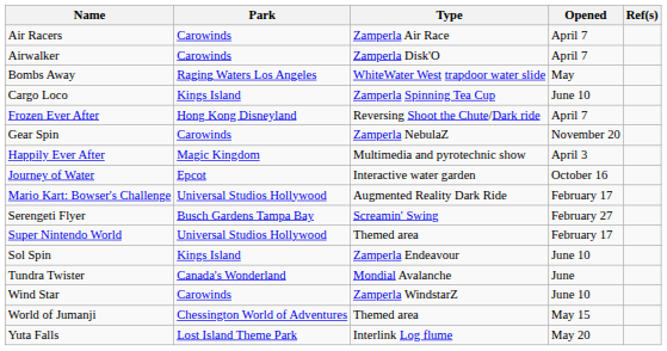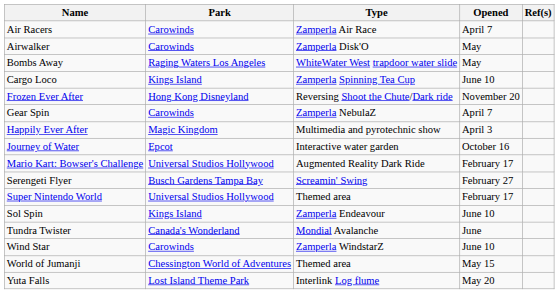Airwalker | Opened: April 7 -> May
Frozen Ever After | Opened: April 7 -> November 20
Gear Spin | Opened: November 20 -> April 7
